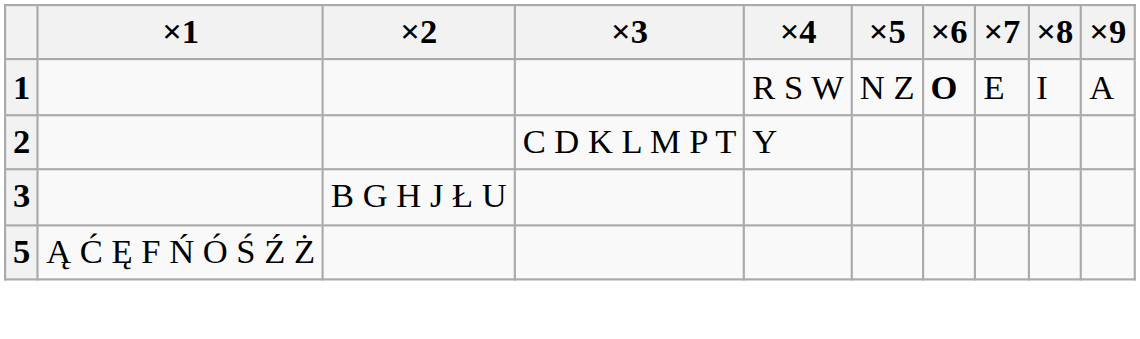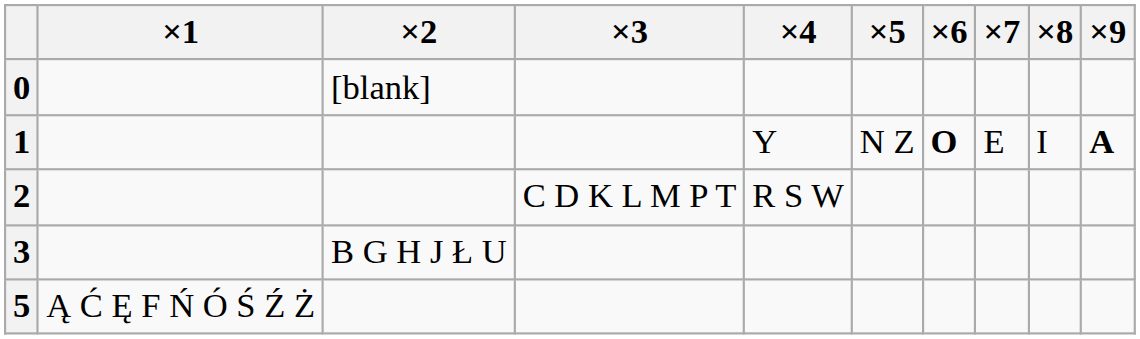+ row: 0 | [blank]
1 | ×4: R S W -> Y
1 | ×9: normal -> bold
2 | ×4: Y -> R S W
